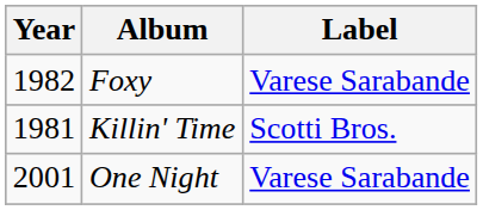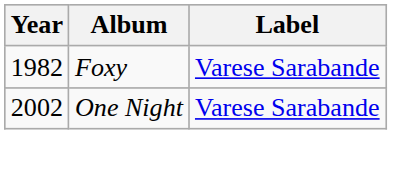- row: 1981 | Killin' Time | Scotti Bros.
One Night | Year: 2001 -> 2002
